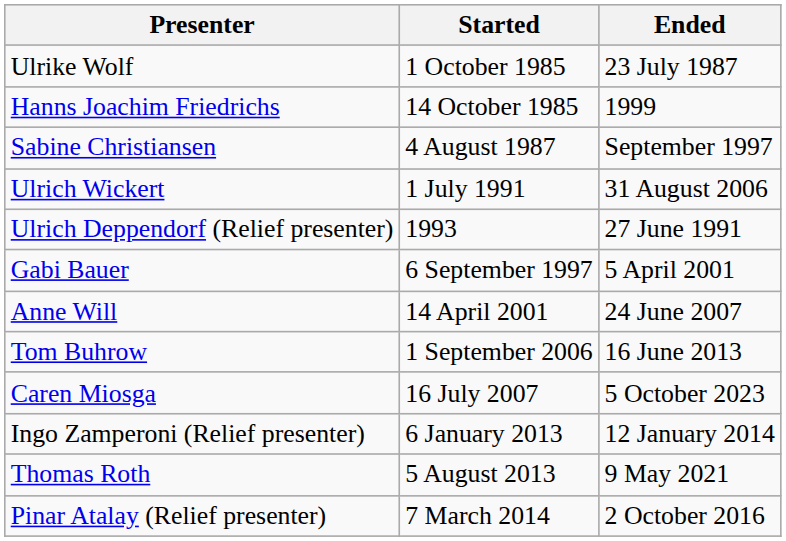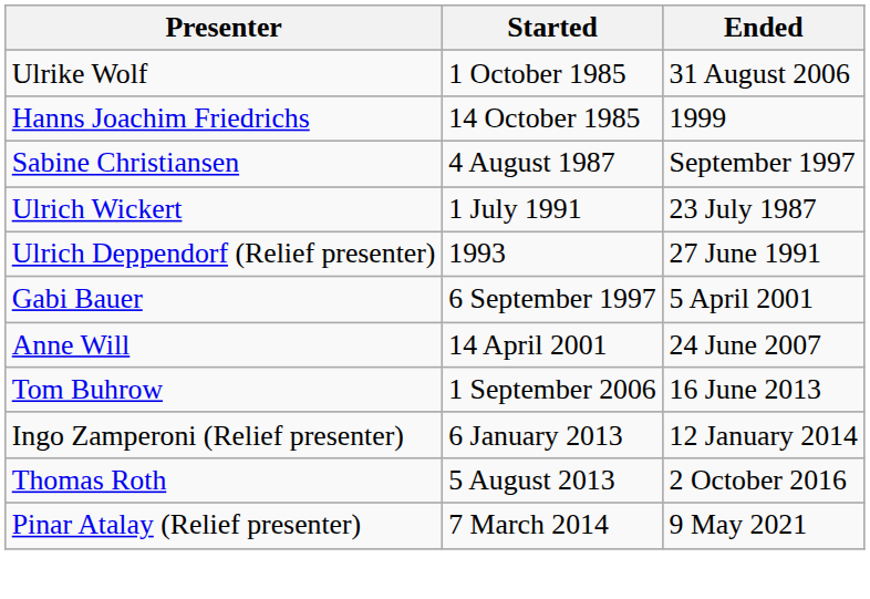Ulrike Wolf | Ended: 23 July 1987 -> 31 August 2006
Ulrich Wickert | Ended: 31 August 2006 -> 23 July 1987
- row: Caren Miosga | 16 July 2007 | 5 October 2023
Thomas Roth | Ended: 9 May 2021 -> 2 October 2016
Pinar Atalay (Relief presenter) | Ended: 2 October 2016 -> 9 May 2021
